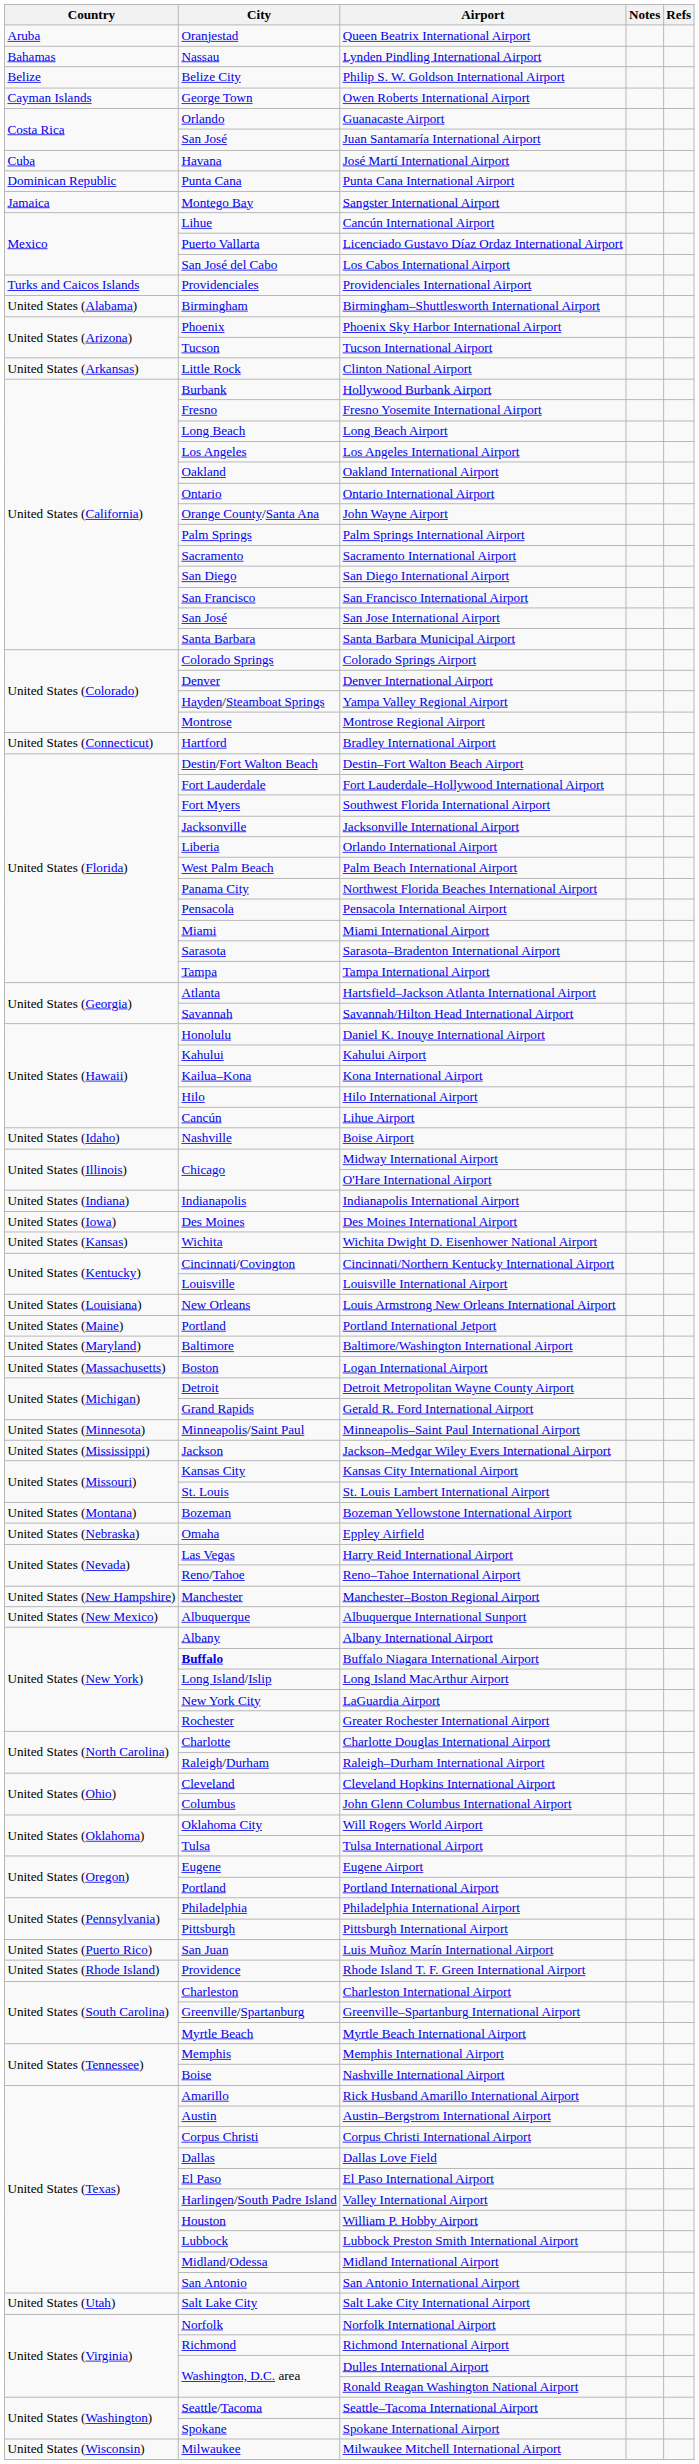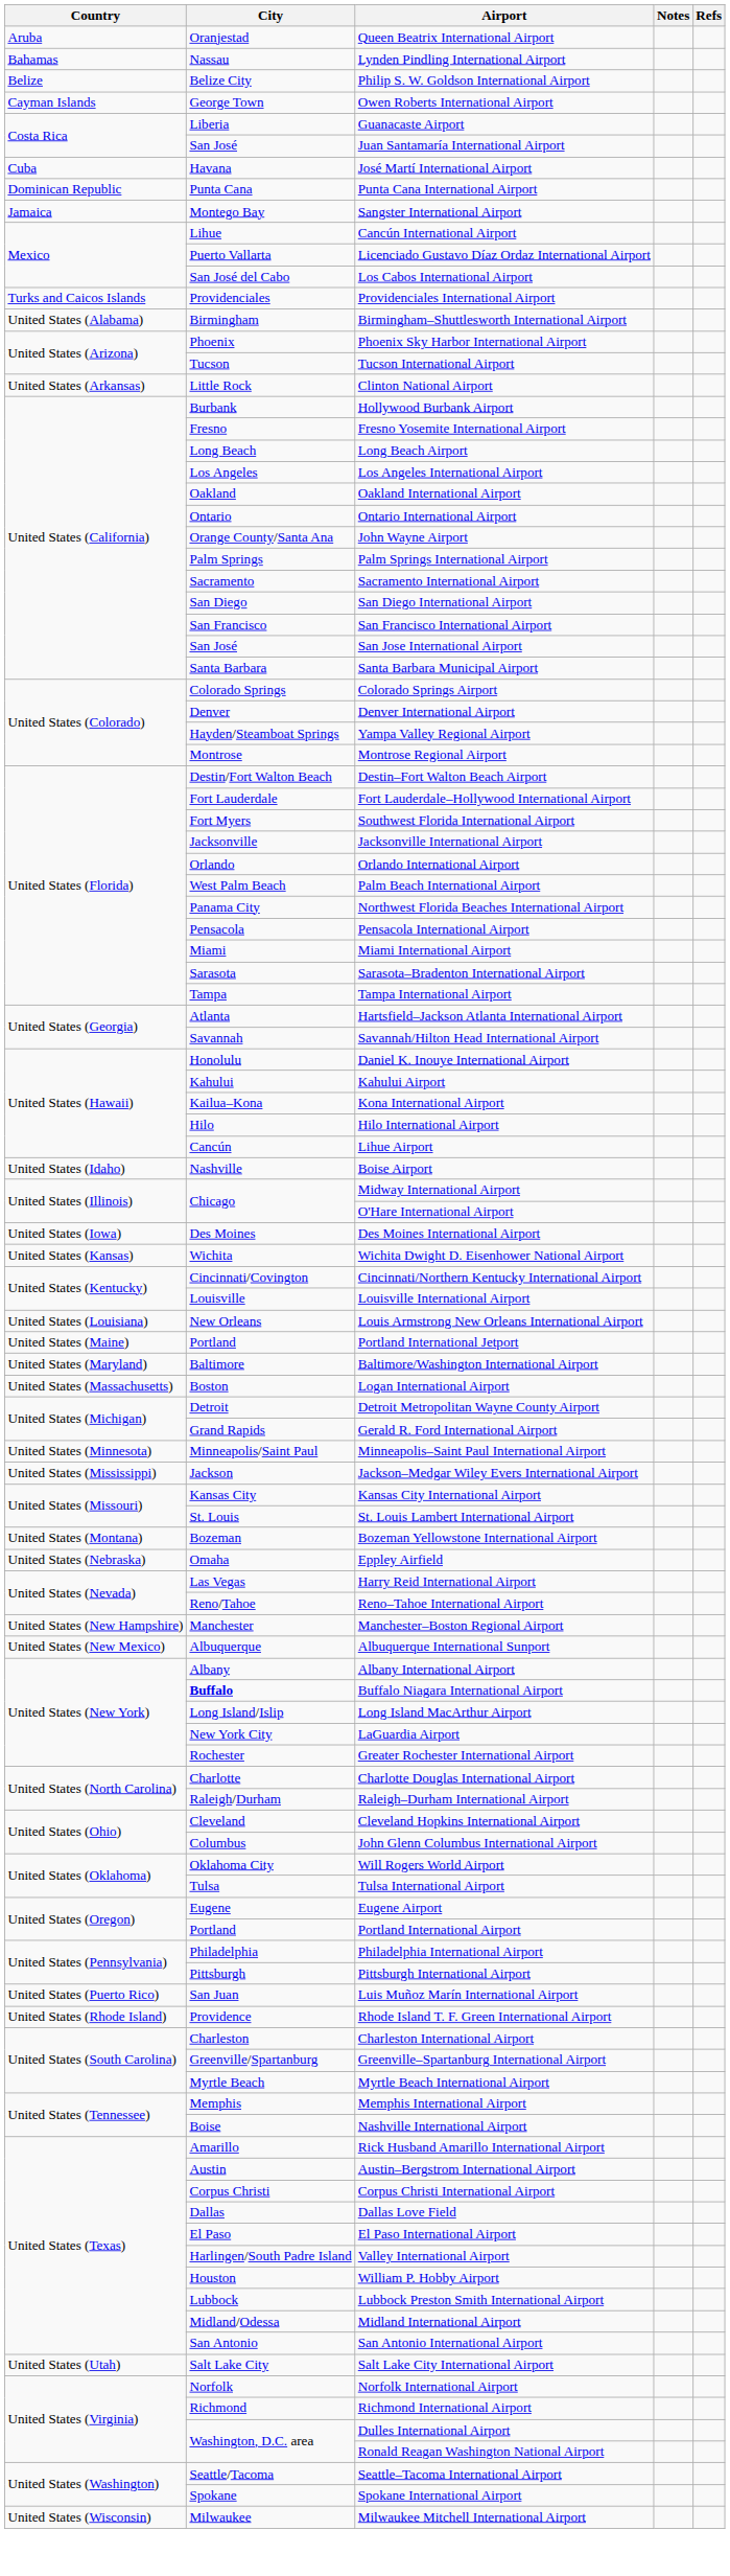Guanacaste Airport | City: Orlando -> Liberia
- row: United States (Connecticut) | Hartford | Bradley International Airport
Orlando International Airport | City: Liberia -> Orlando
- row: United States (Indiana) | Indianapolis | Indianapolis International Airport
